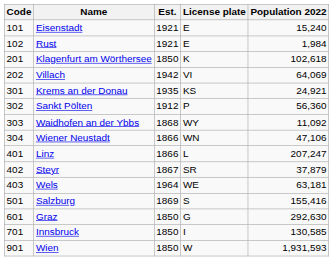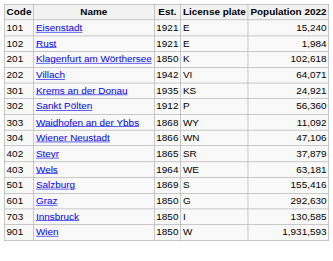Villach | Population 2022: 64,069 -> 64,071
- row: 401 | Linz | 1866 | L | 207,247
Steyr | Est.: 1867 -> 1865
Innsbruck | Code: 701 -> 703
